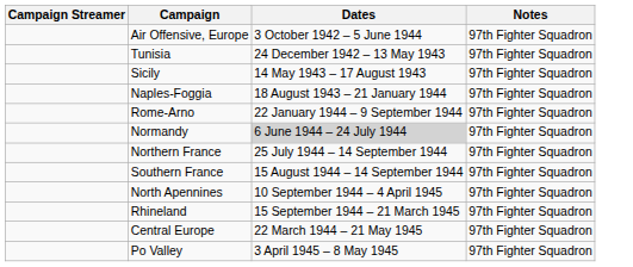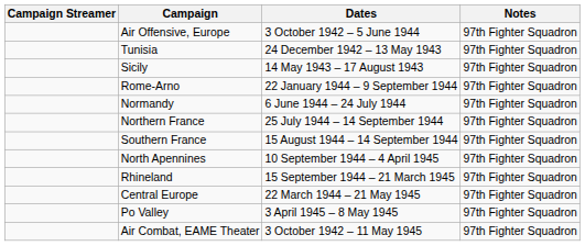- row: Naples-Foggia | 18 August 1943 – 21 January 1944 | 97th Fighter Squadron
Normandy | Dates: lightgrey background -> no background
+ row: Air Combat, EAME Theater | 3 October 1942 – 11 May 1945 | 97th Fighter Squadron
